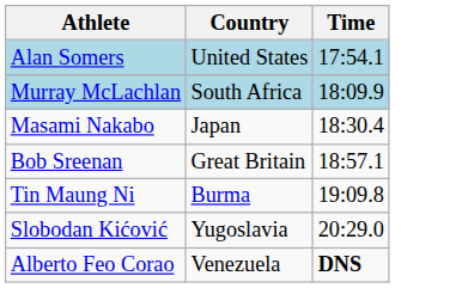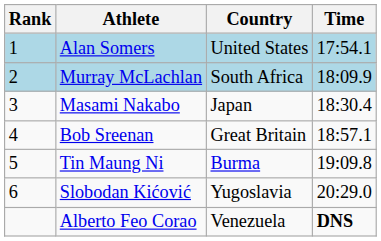+ column: Rank | 1 | 2 | 3 | 4 | 5 | 6
